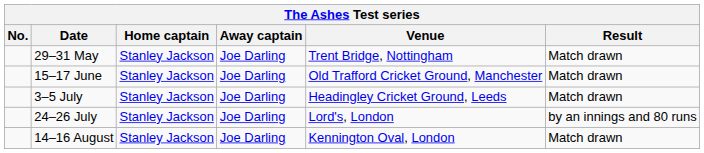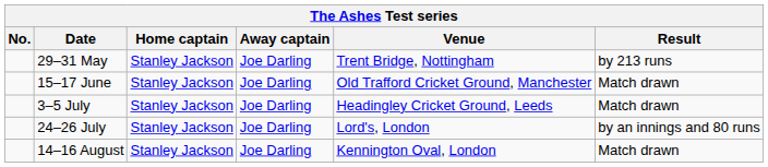29–31 May | Result: Match drawn -> by 213 runs
